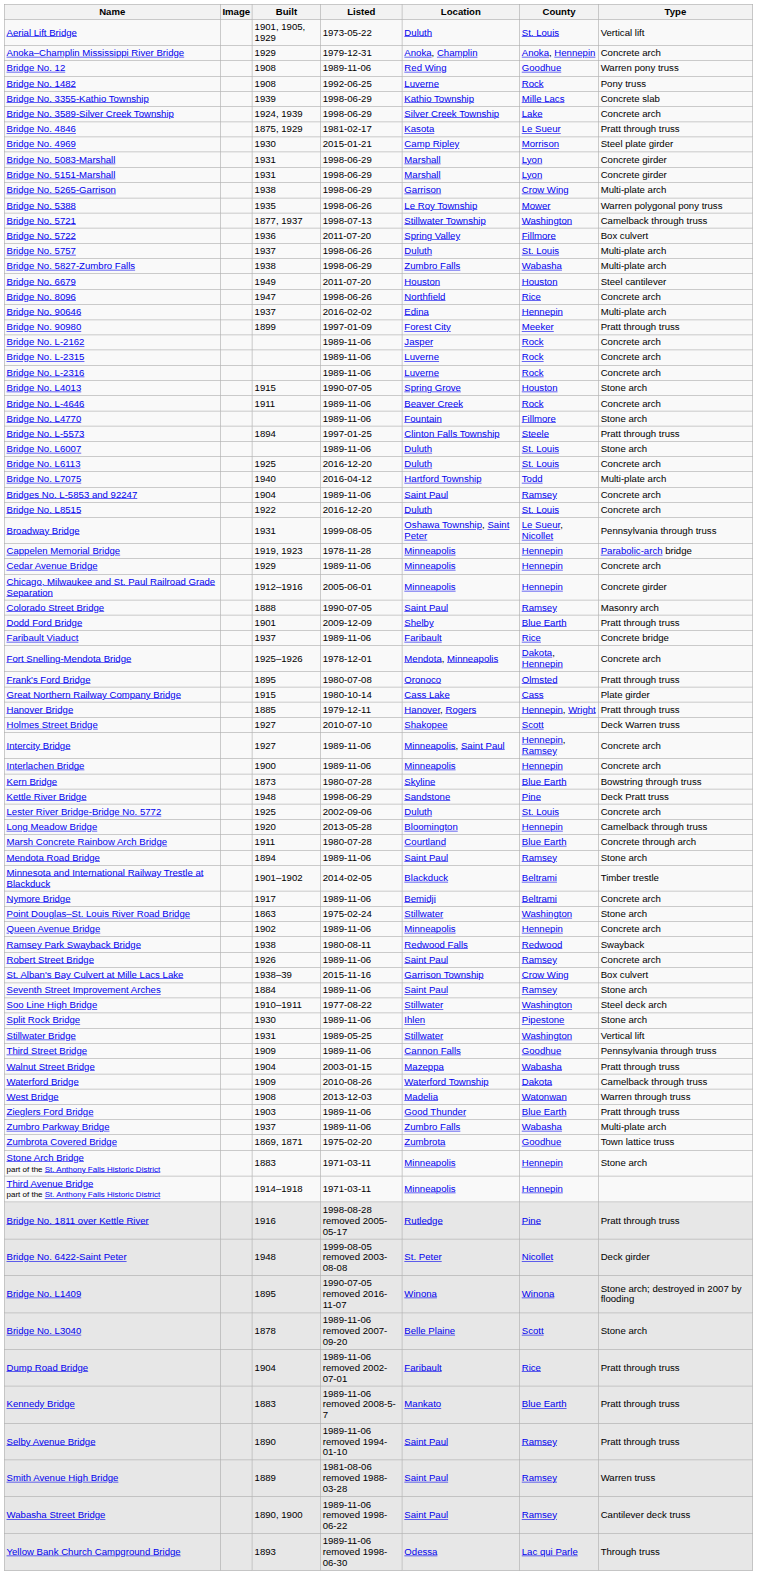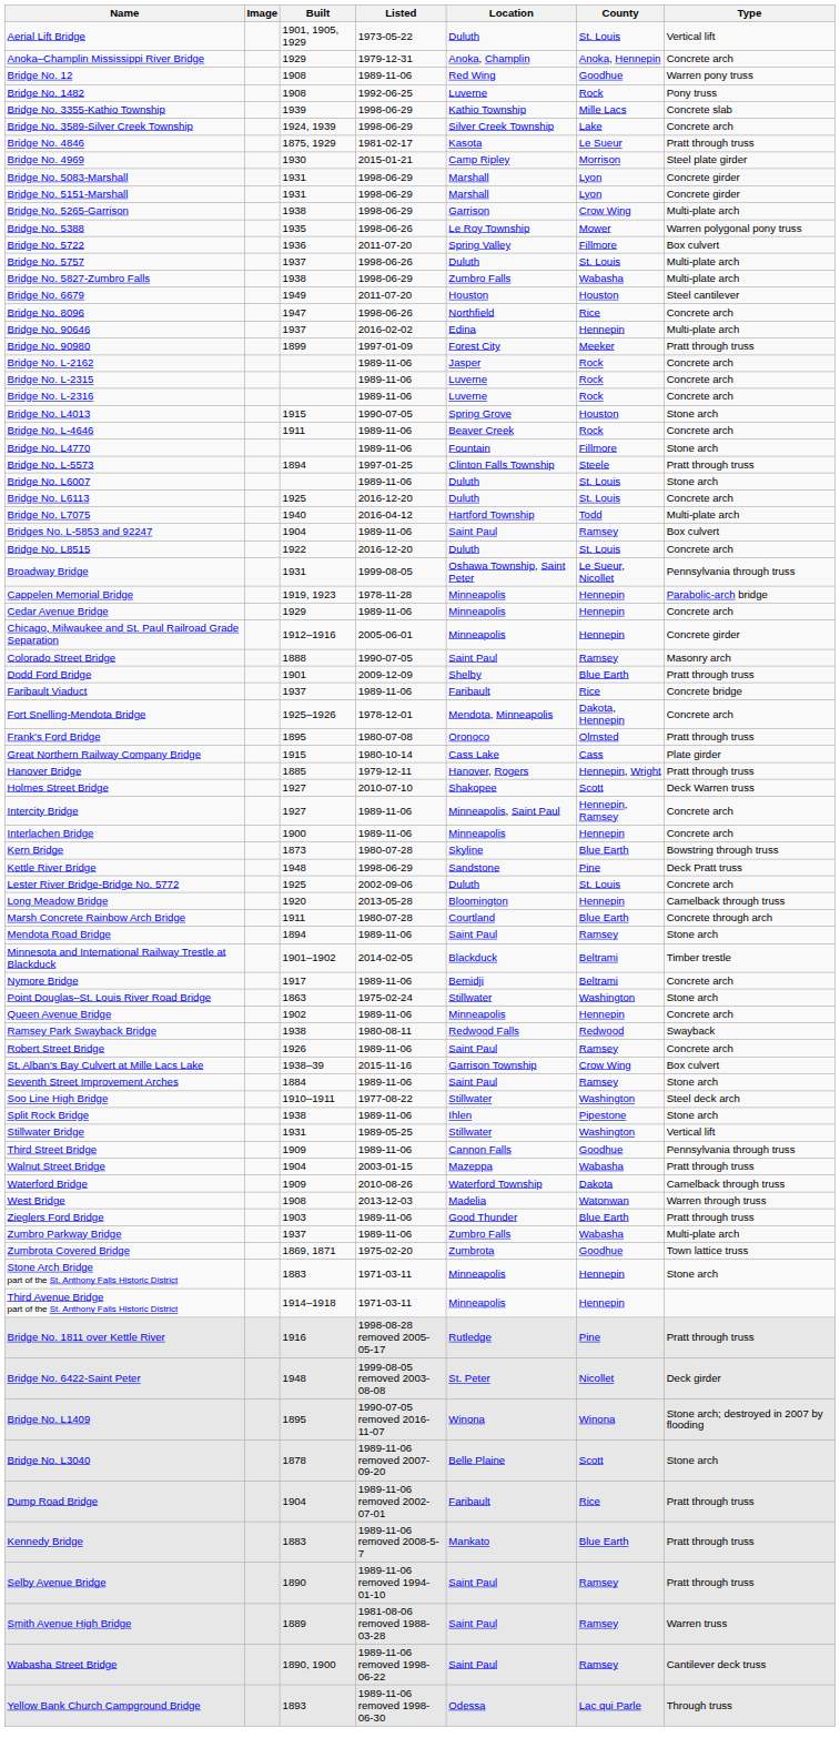- row: Bridge No. 5721 | 1877, 1937 | 1998-07-13 | Stillwater Township | Washington | Camelback through truss
Bridges No. L-5853 and 92247 | Type: Concrete arch -> Box culvert
Split Rock Bridge | Built: 1930 -> 1938
